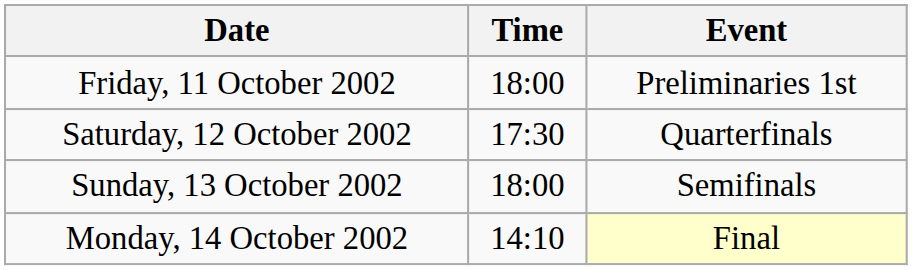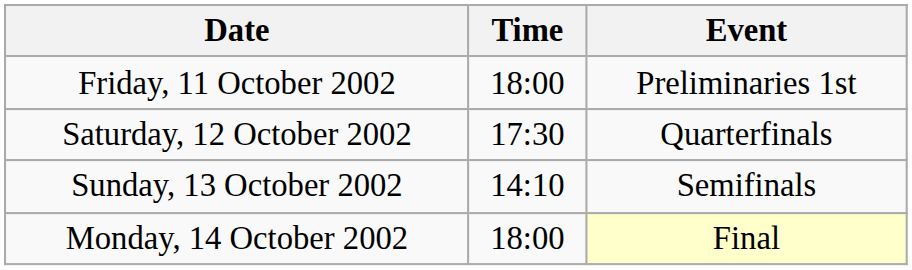Sunday, 13 October 2002 | Time: 18:00 -> 14:10
Monday, 14 October 2002 | Time: 14:10 -> 18:00
